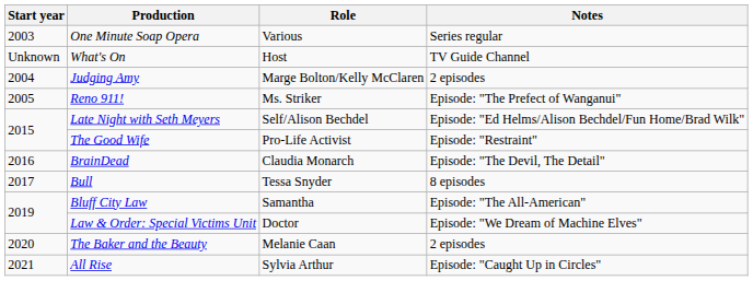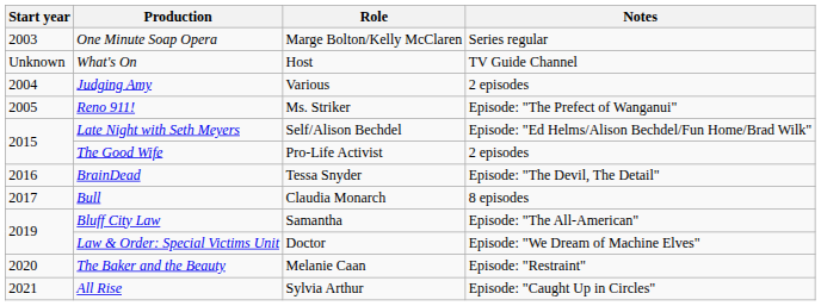One Minute Soap Opera | Role: Various -> Marge Bolton/Kelly McClaren
Judging Amy | Role: Marge Bolton/Kelly McClaren -> Various
The Good Wife | Notes: Episode: "Restraint" -> 2 episodes
BrainDead | Role: Claudia Monarch -> Tessa Snyder
Bull | Role: Tessa Snyder -> Claudia Monarch
The Baker and the Beauty | Notes: 2 episodes -> Episode: "Restraint"
